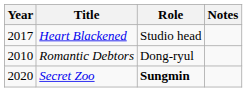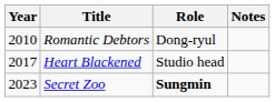rows swapped: Romantic Debtors <-> Heart Blackened
Secret Zoo | Year: 2020 -> 2023
